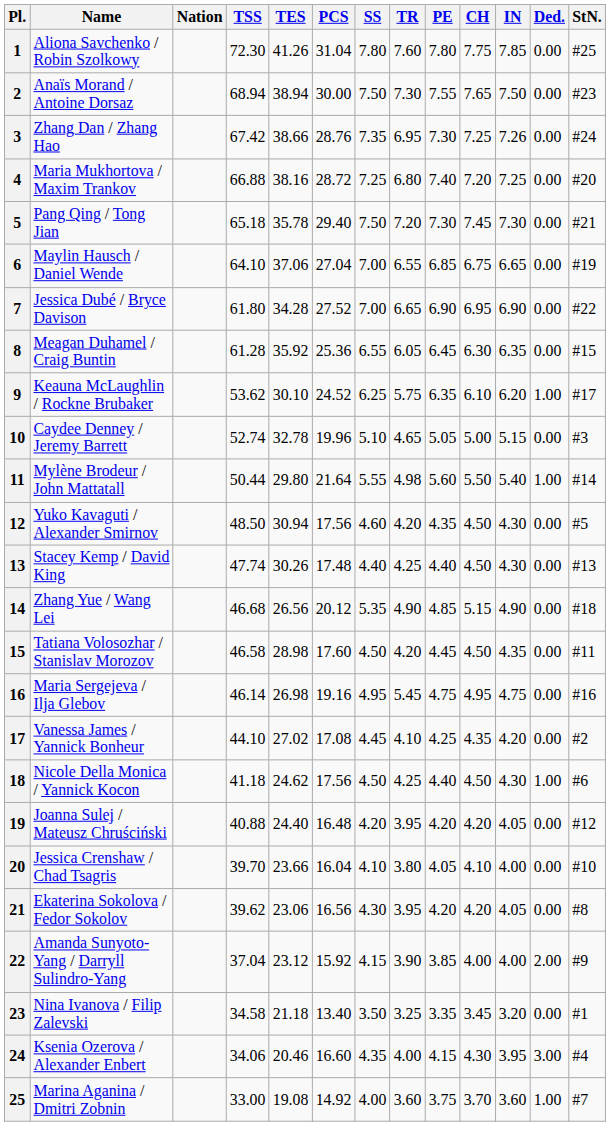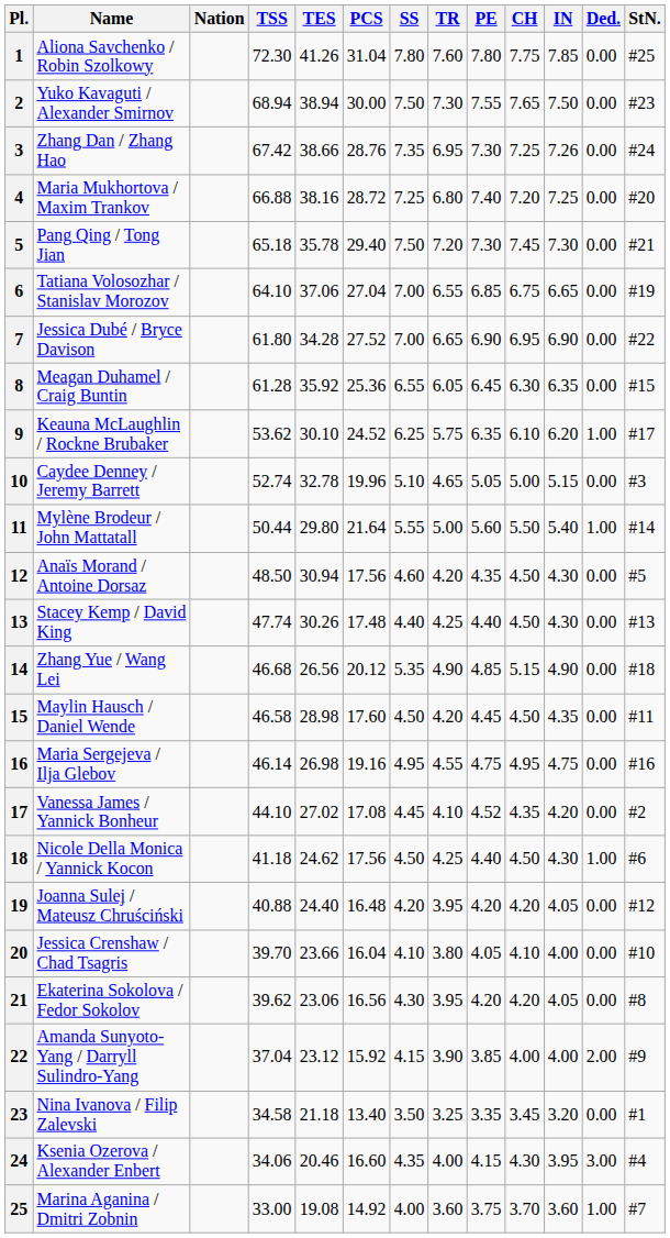2 | Name: Anaïs Morand / Antoine Dorsaz -> Yuko Kavaguti / Alexander Smirnov
6 | Name: Maylin Hausch / Daniel Wende -> Tatiana Volosozhar / Stanislav Morozov
11 | TR: 4.98 -> 5.00
12 | Name: Yuko Kavaguti / Alexander Smirnov -> Anaïs Morand / Antoine Dorsaz
15 | Name: Tatiana Volosozhar / Stanislav Morozov -> Maylin Hausch / Daniel Wende
16 | TR: 5.45 -> 4.55
17 | PE: 4.25 -> 4.52
